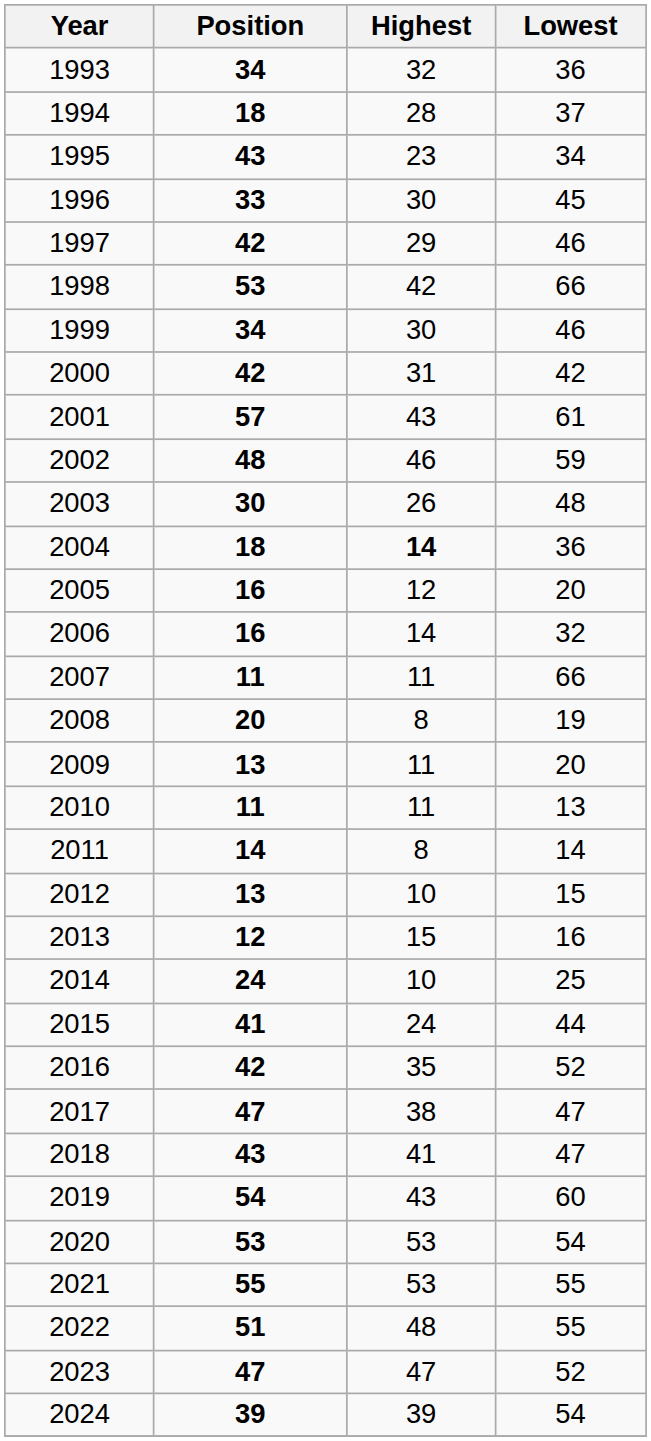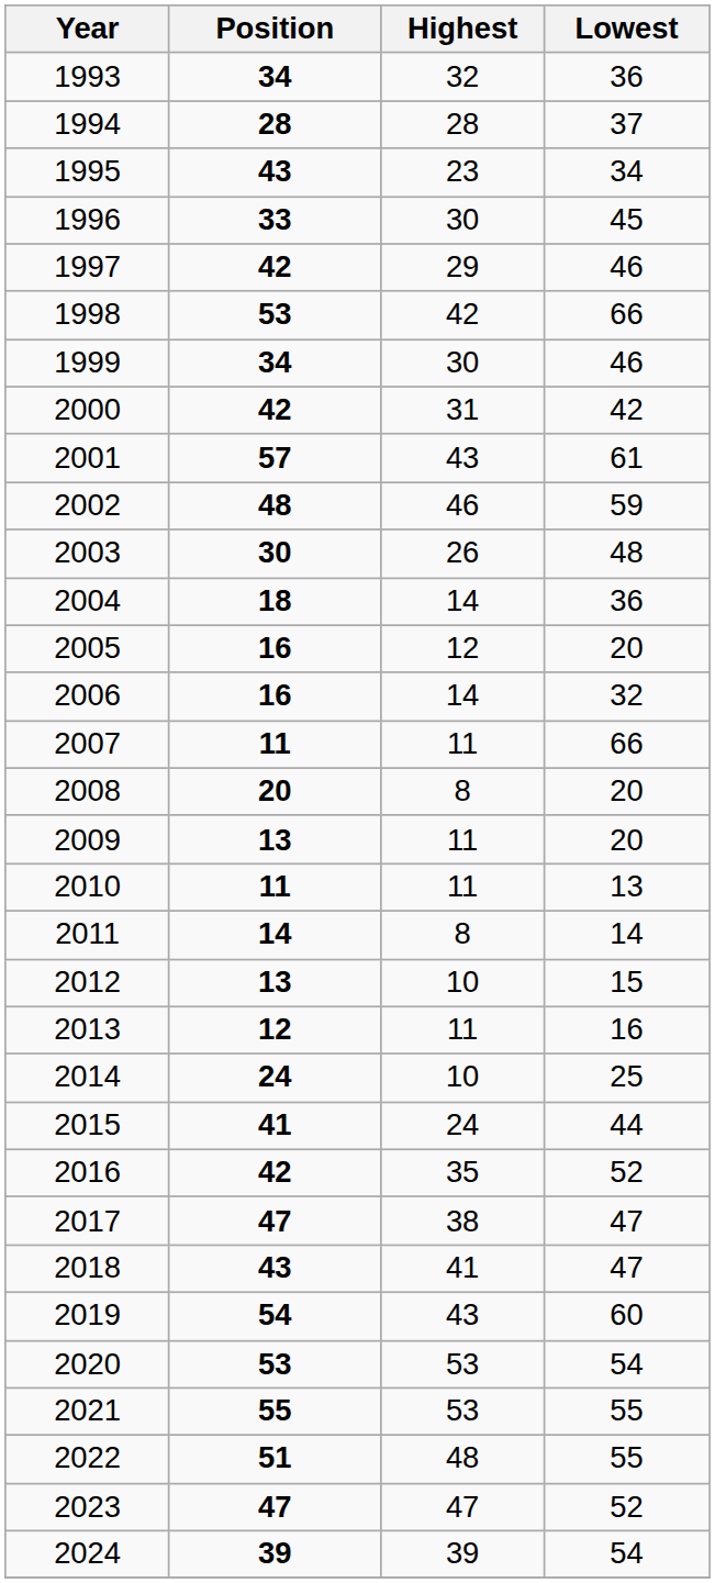1994 | Position: 18 -> 28
2004 | Highest: bold -> normal
2008 | Lowest: 19 -> 20
2013 | Highest: 15 -> 11
